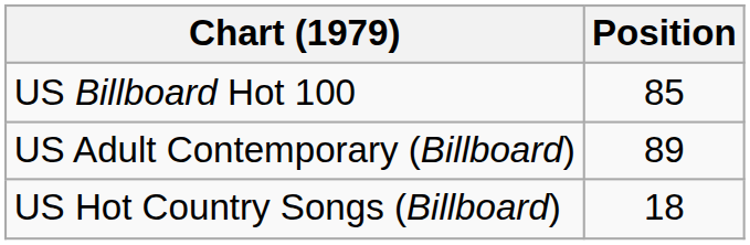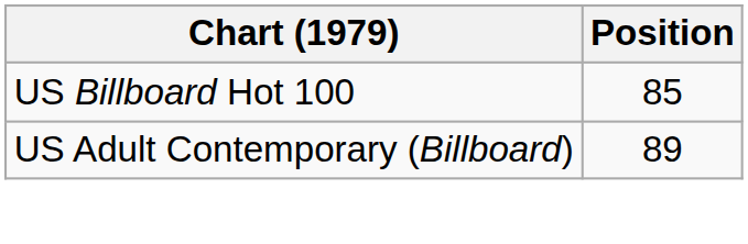- row: US Hot Country Songs (Billboard) | 18
